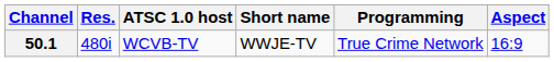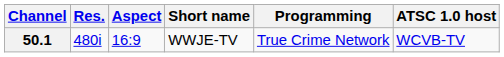columns swapped: Aspect <-> ATSC 1.0 host
